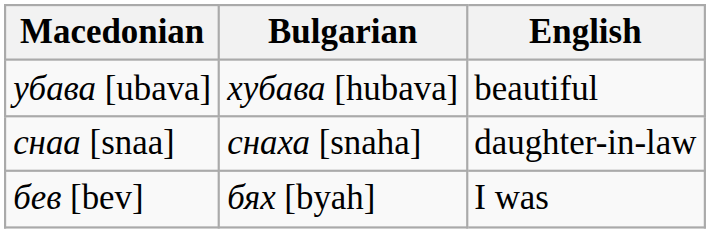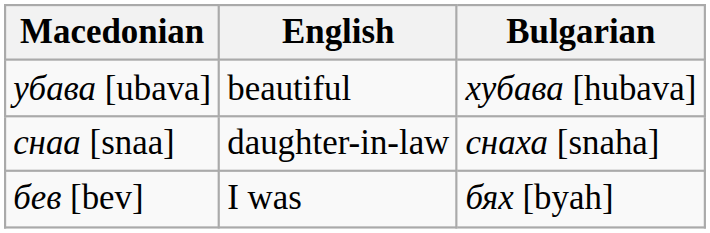columns swapped: Bulgarian <-> English
